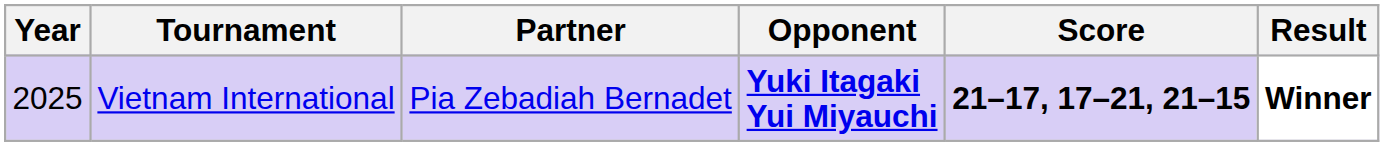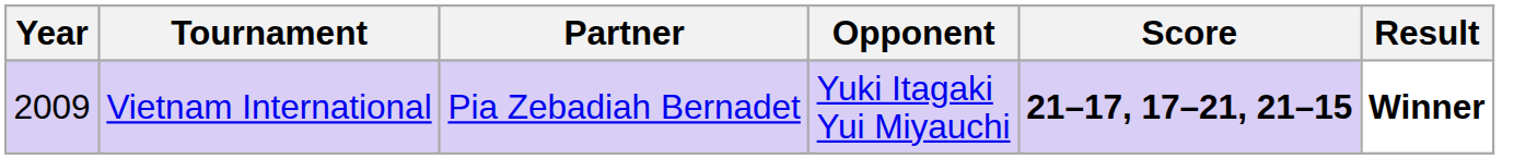Vietnam International | Year: 2025 -> 2009
Vietnam International | Opponent: bold -> normal
